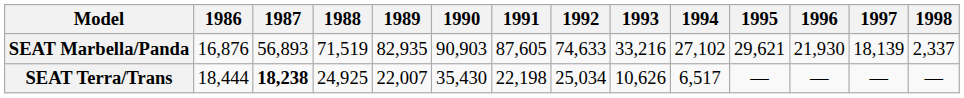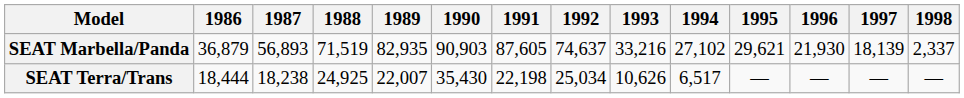SEAT Marbella/Panda | 1986: 16,876 -> 36,879
SEAT Marbella/Panda | 1992: 74,633 -> 74,637
SEAT Terra/Trans | 1987: bold -> normal
